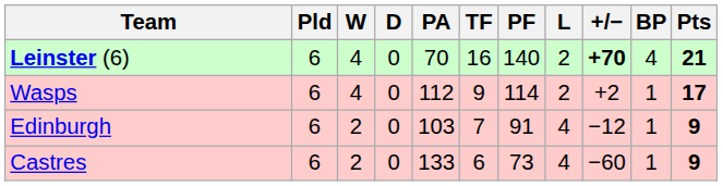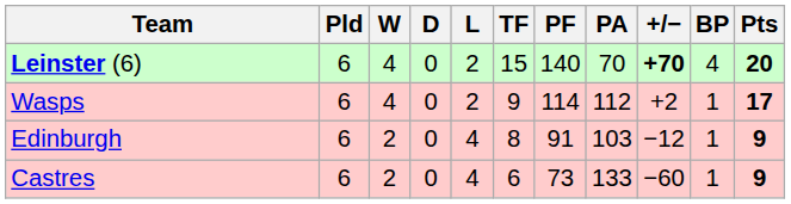columns swapped: L <-> PA
Leinster (6) | TF: 16 -> 15
Leinster (6) | Pts: 21 -> 20
Edinburgh | TF: 7 -> 8
